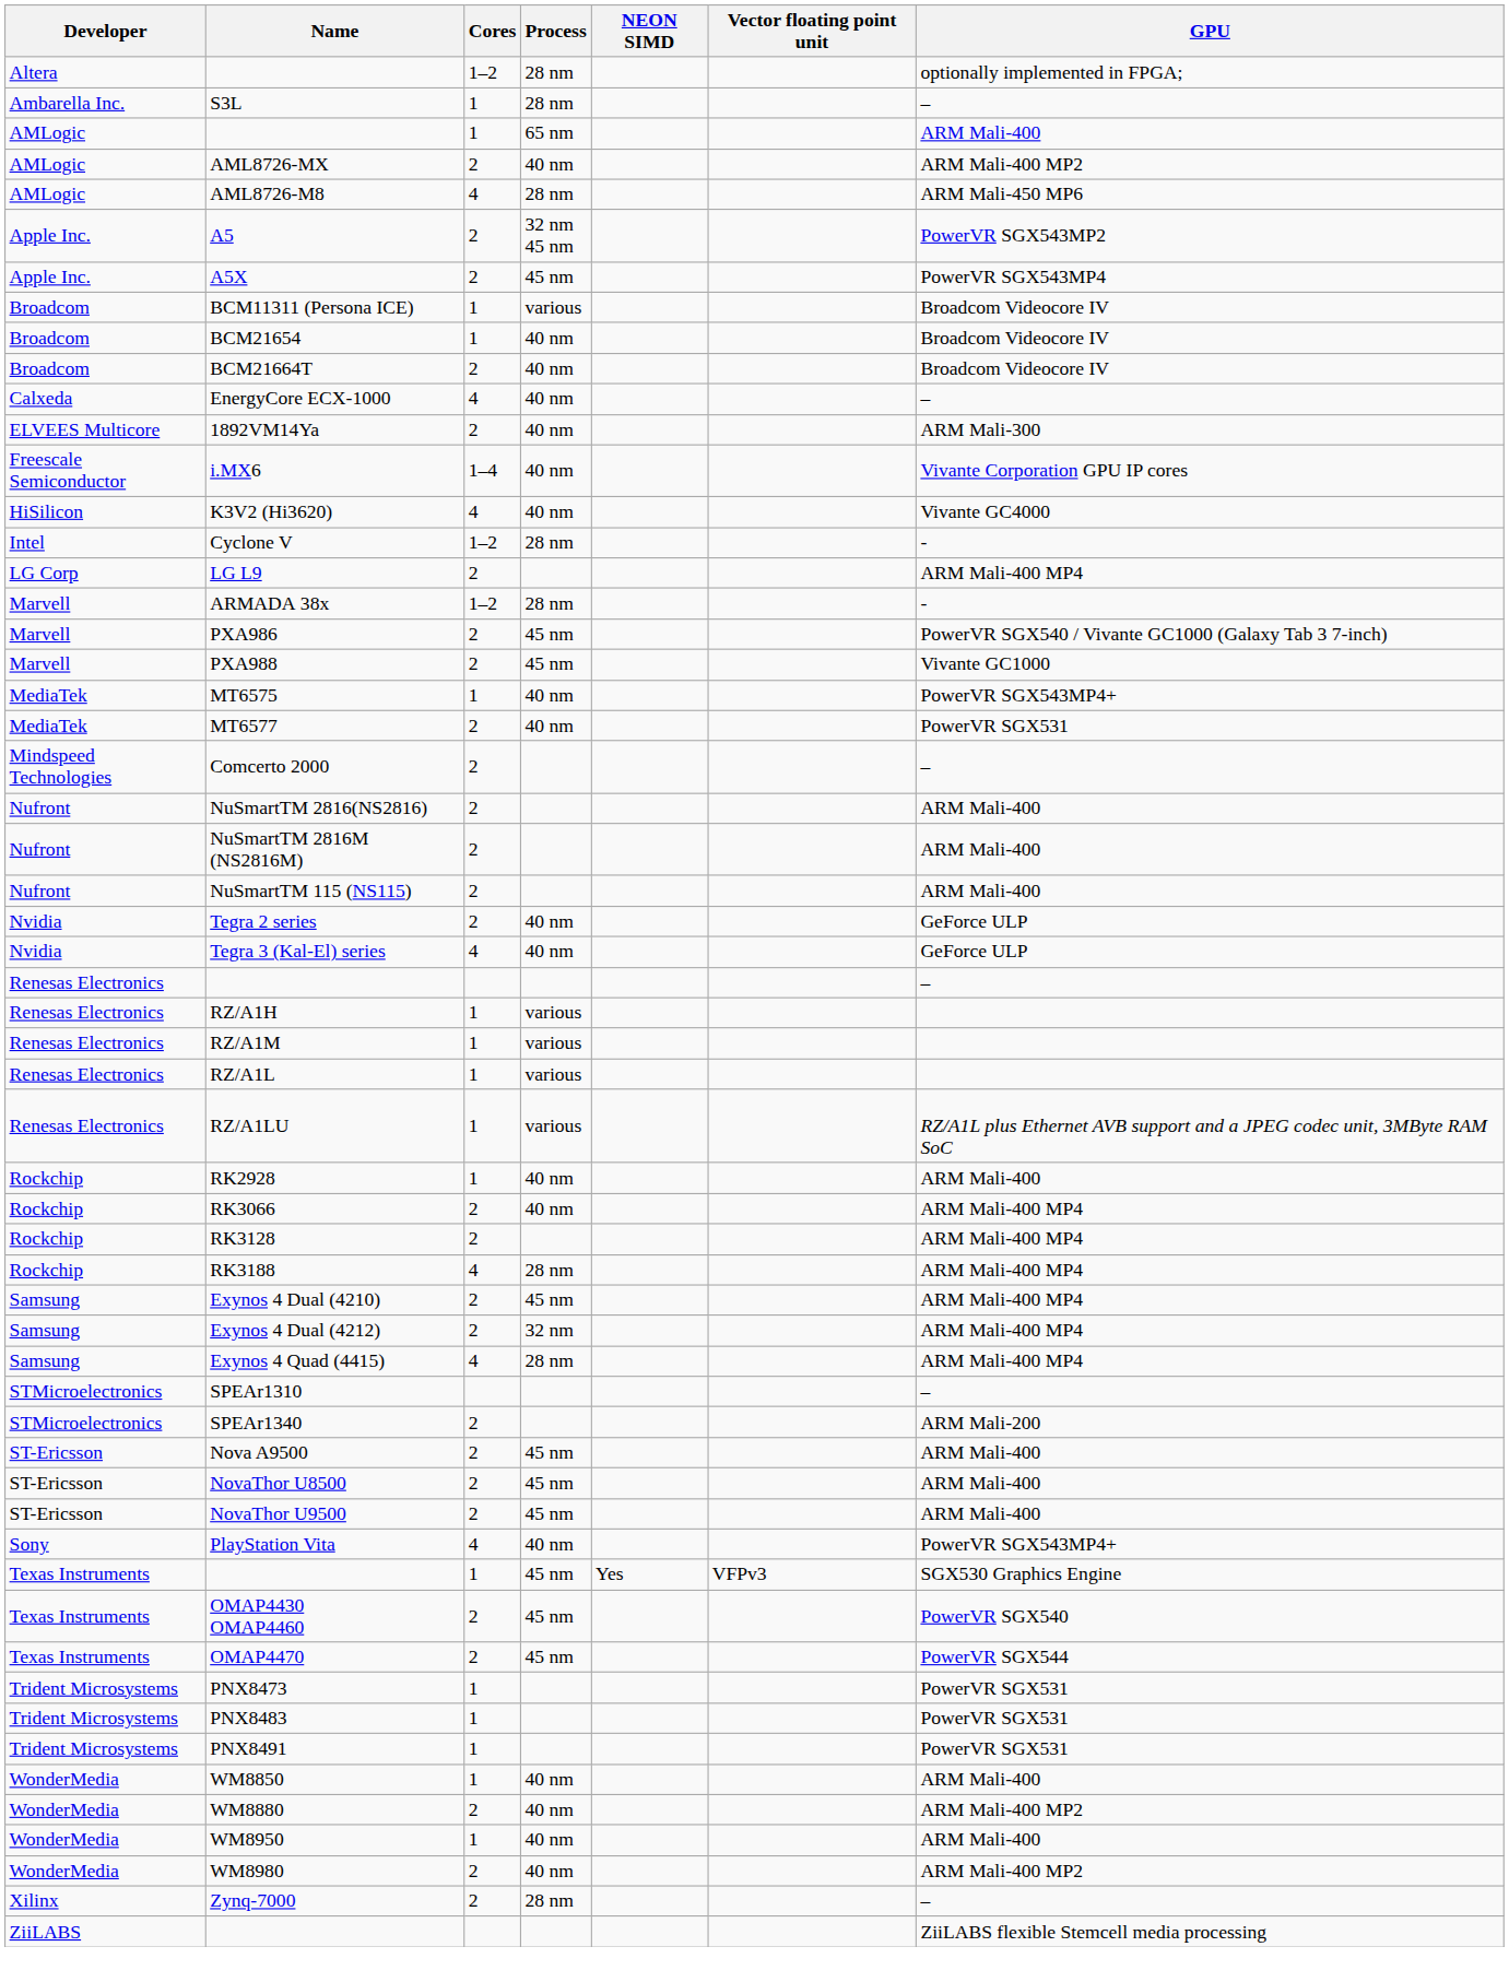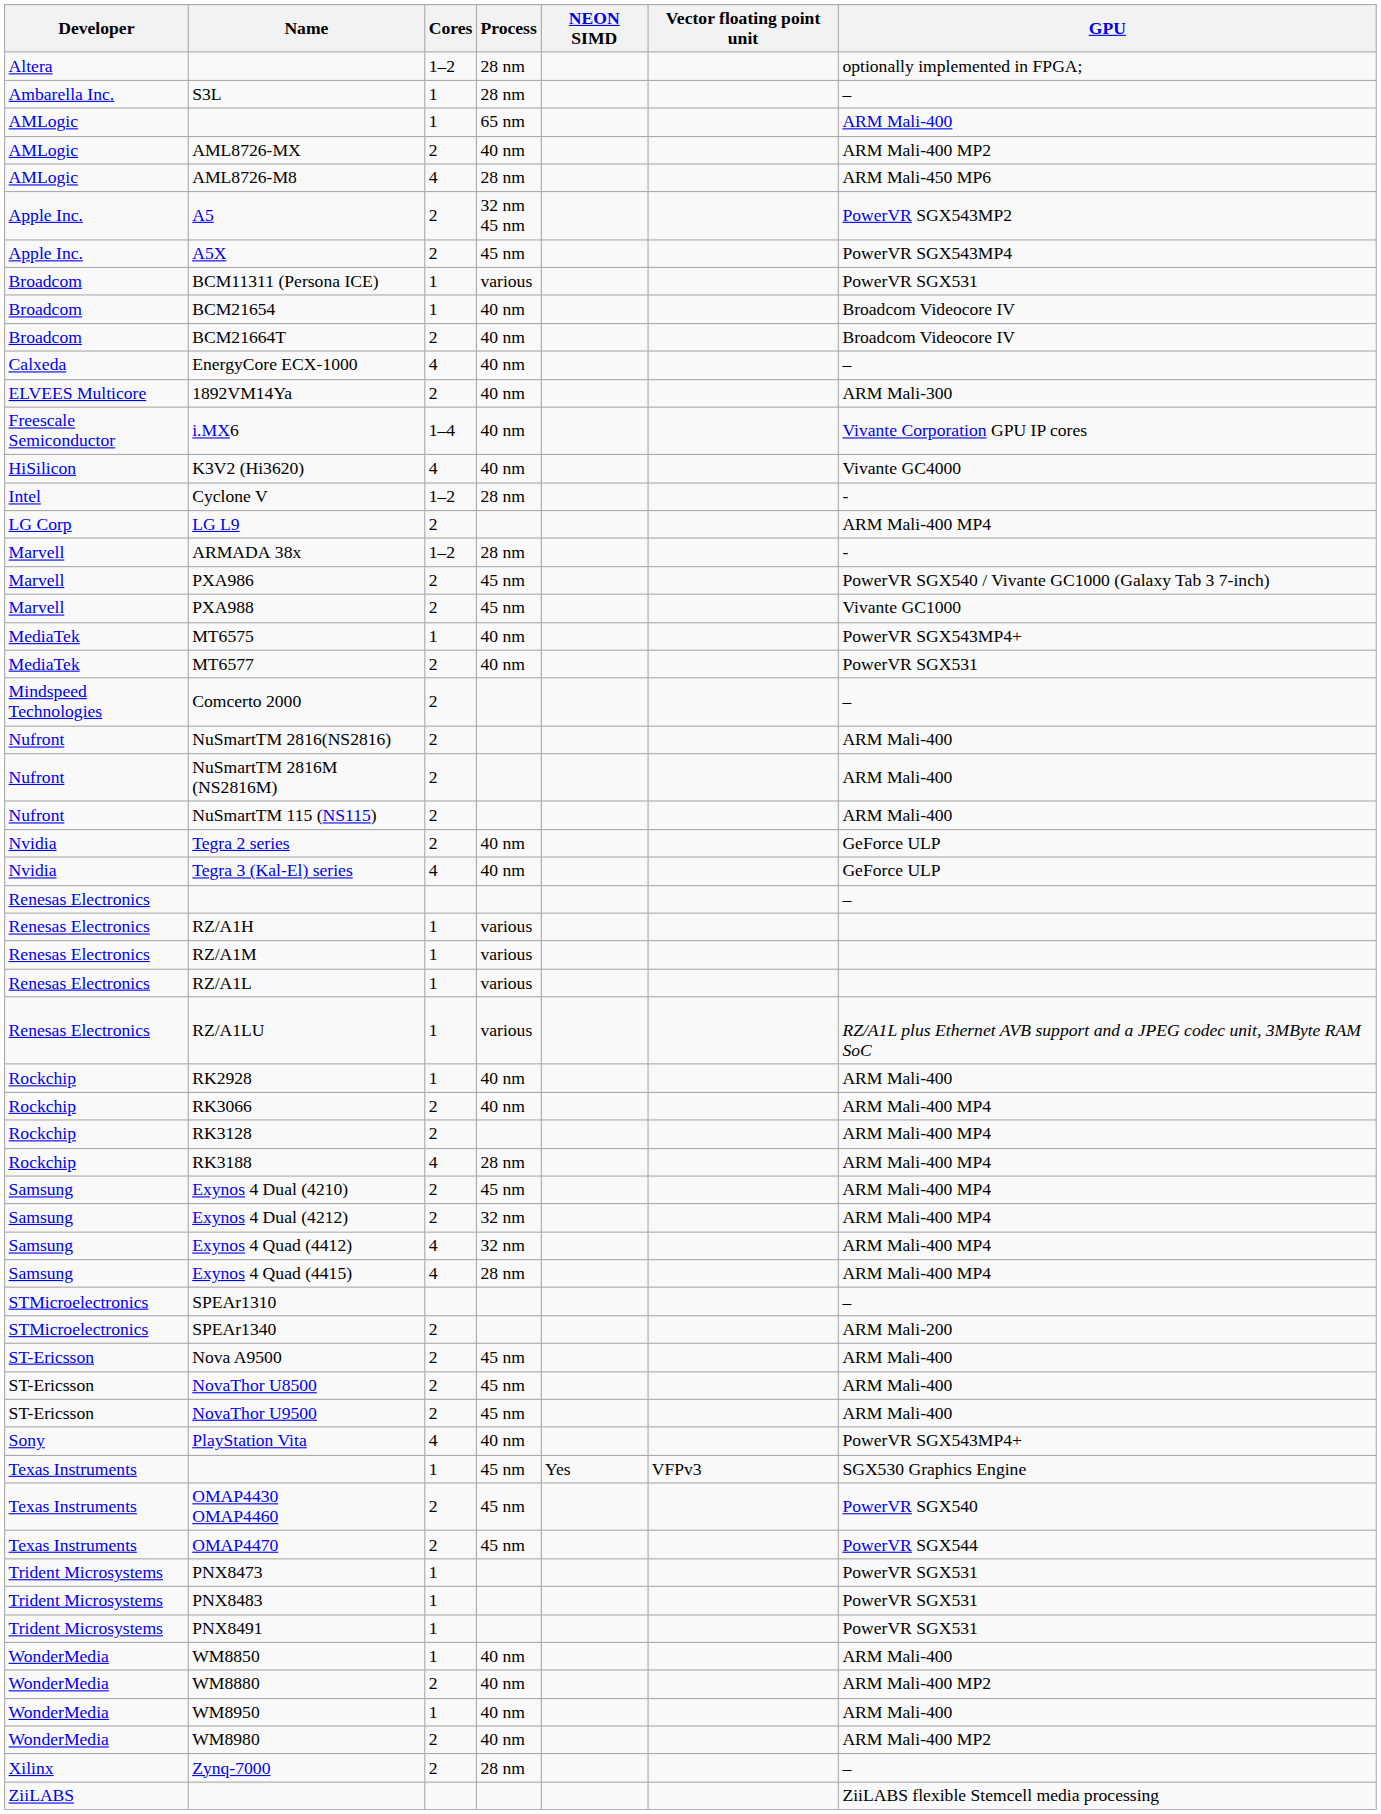BCM11311 (Persona ICE) | GPU: Broadcom Videocore IV -> PowerVR SGX531
+ row: Samsung | Exynos 4 Quad (4412) | 4 | 32 nm | ARM Mali-400 MP4
